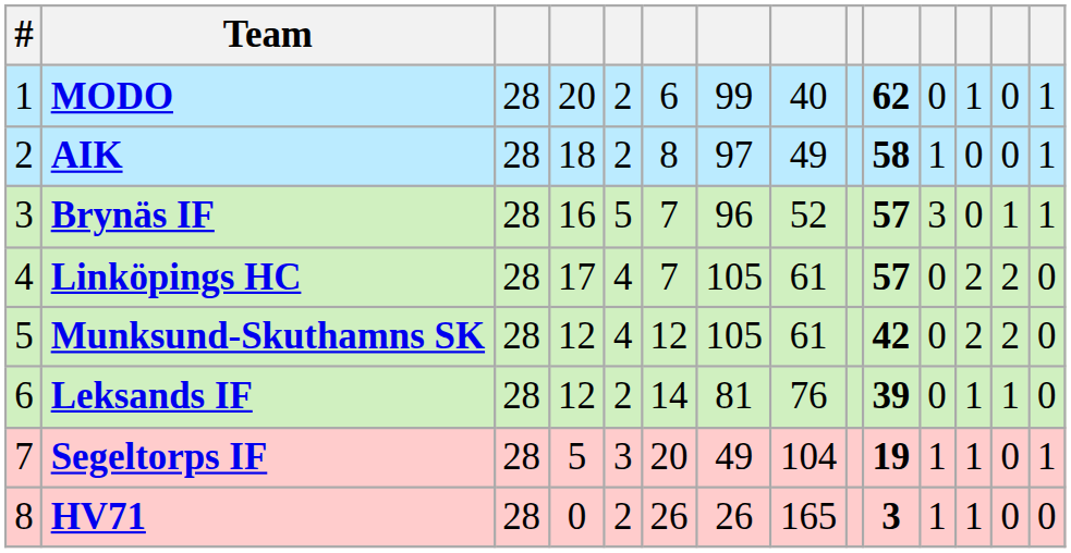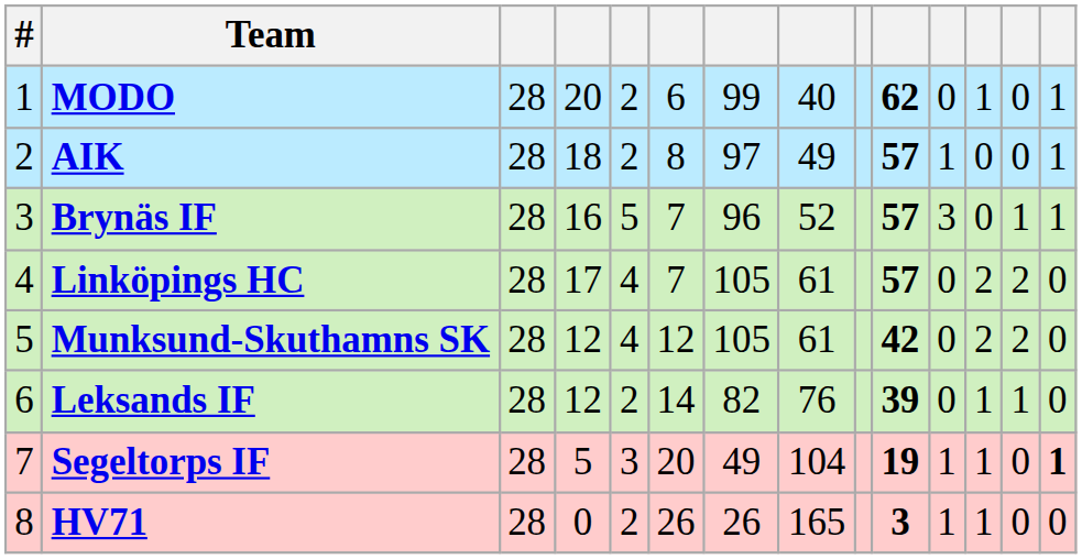AIK | column 10: 58 -> 57
Leksands IF | column 7: 81 -> 82
Segeltorps IF | column 14: normal -> bold
